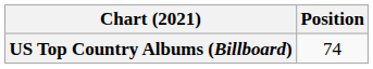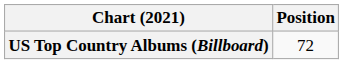US Top Country Albums (Billboard) | Position: 74 -> 72
